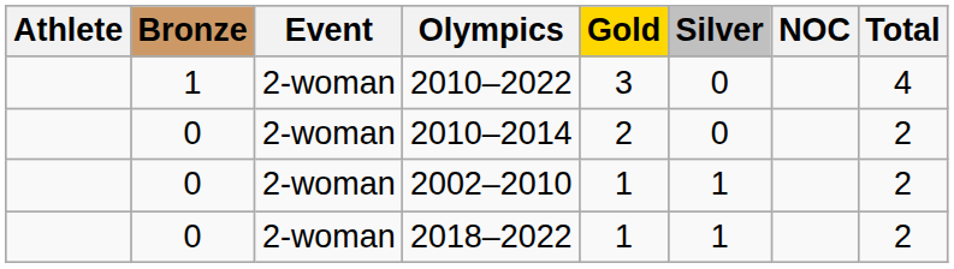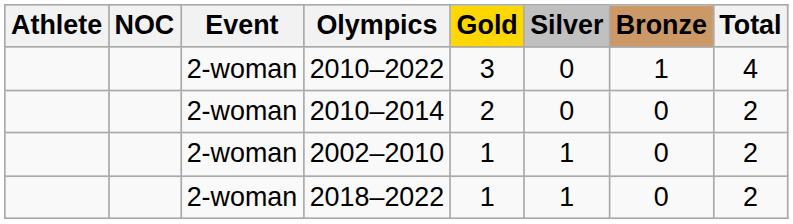columns swapped: NOC <-> Bronze
